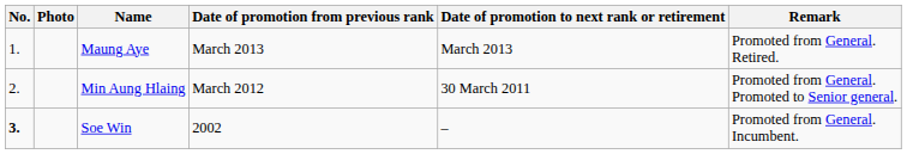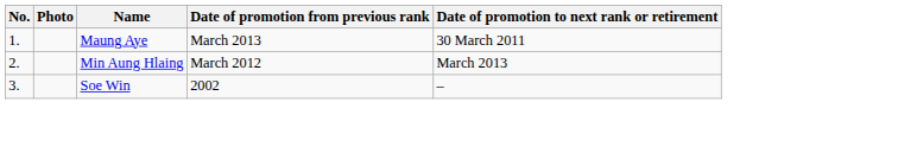- column: Remark | Promoted from General. Retired. | Promoted from General. Promoted to Senior general. | Promoted from General. Incumbent.
Maung Aye | Date of promotion to next rank or retirement: March 2013 -> 30 March 2011
Min Aung Hlaing | Date of promotion to next rank or retirement: 30 March 2011 -> March 2013
Soe Win | No.: bold -> normal
